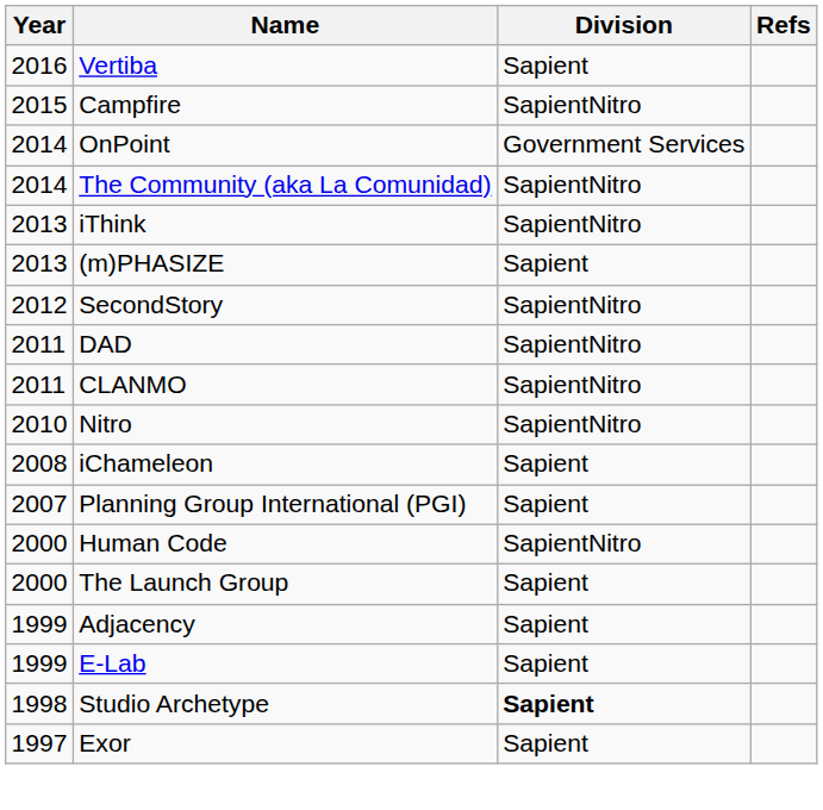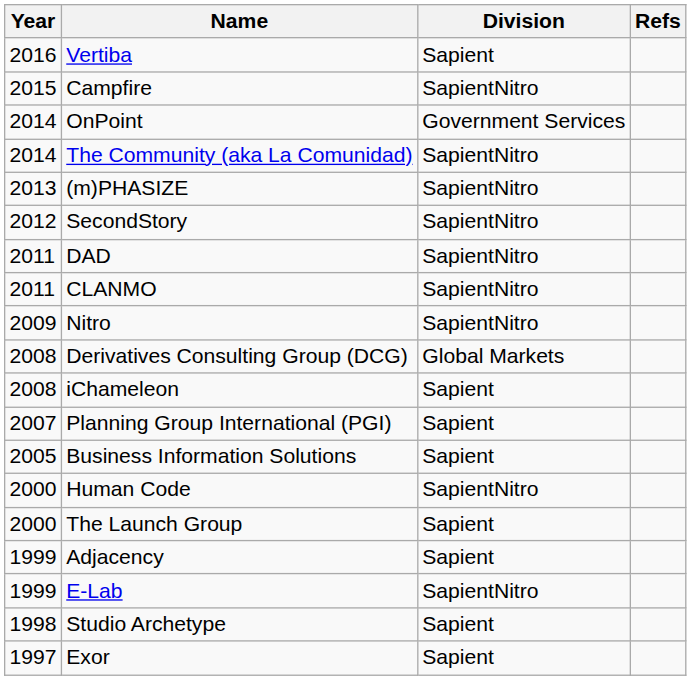- row: 2013 | iThink | SapientNitro
(m)PHASIZE | Division: Sapient -> SapientNitro
Nitro | Year: 2010 -> 2009
+ row: 2008 | Derivatives Consulting Group (DCG) | Global Markets
+ row: 2005 | Business Information Solutions | Sapient
E-Lab | Division: Sapient -> SapientNitro
Studio Archetype | Division: bold -> normal
